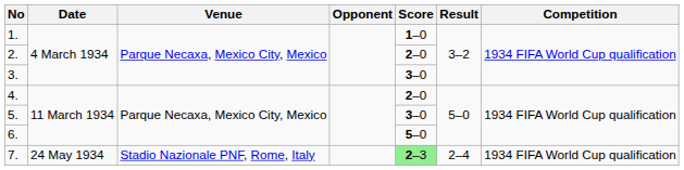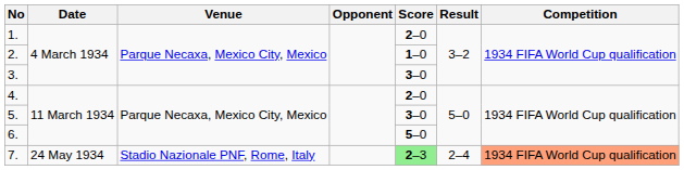1. | Score: 1–0 -> 2–0
2. | Score: 2–0 -> 1–0
7. | Competition: no background -> lightsalmon background
